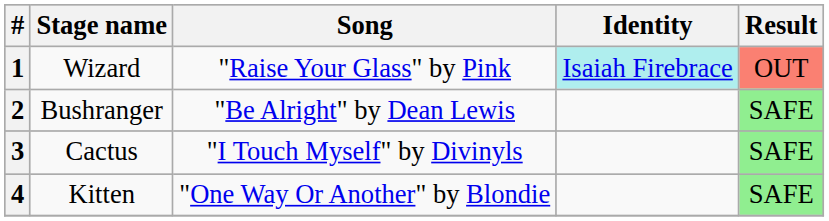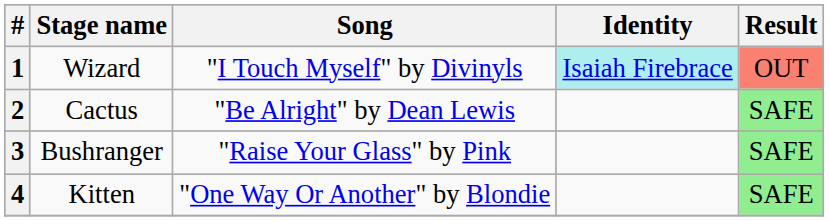1 | Song: "Raise Your Glass" by Pink -> "I Touch Myself" by Divinyls
2 | Stage name: Bushranger -> Cactus
3 | Stage name: Cactus -> Bushranger
3 | Song: "I Touch Myself" by Divinyls -> "Raise Your Glass" by Pink
